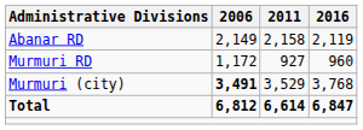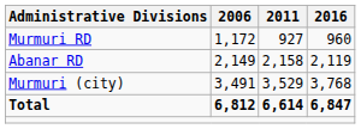rows swapped: Abanar RD <-> Murmuri RD
Murmuri (city) | 2006: bold -> normal
